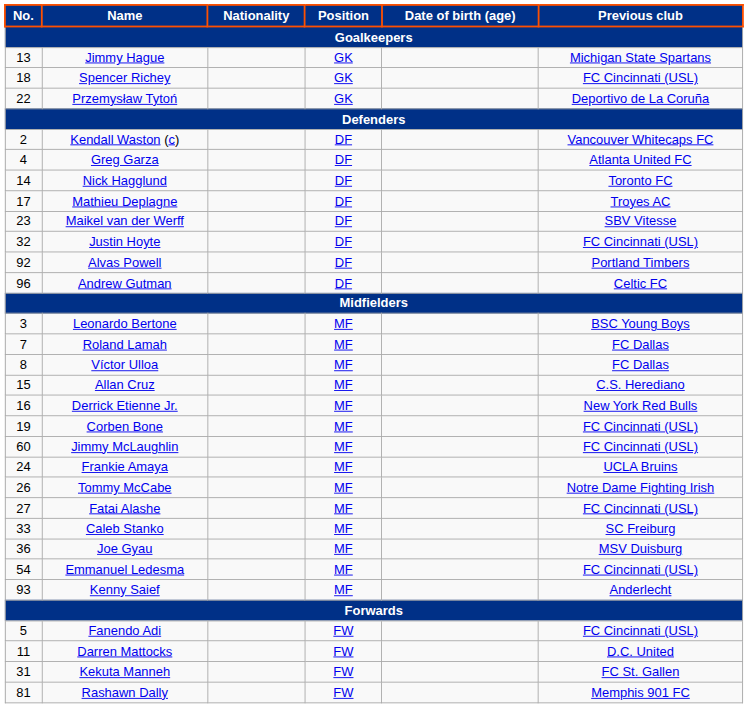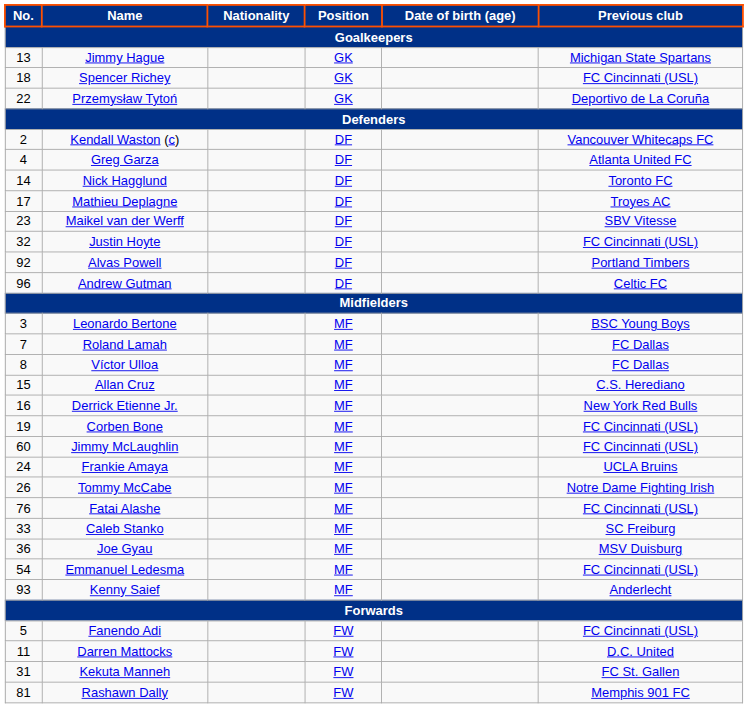Fatai Alashe | No.: 27 -> 76
